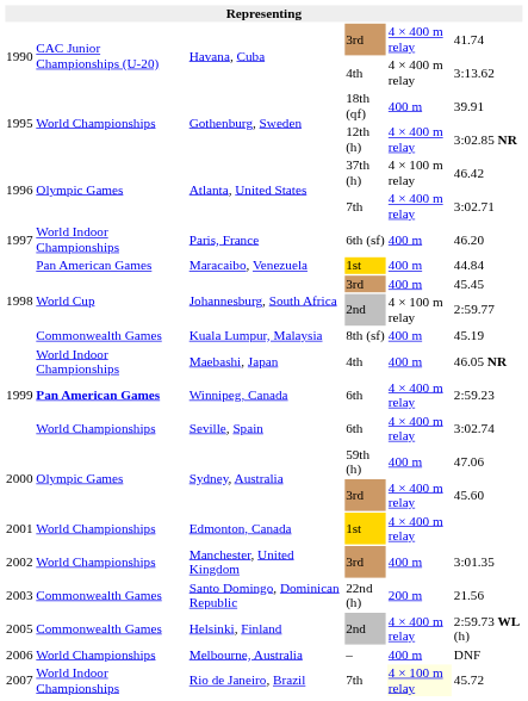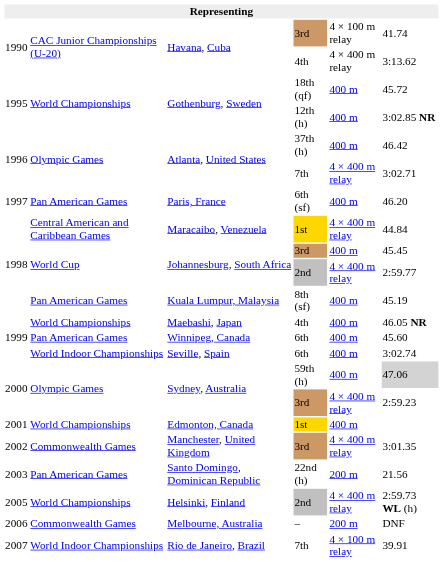Havana, Cuba / 3rd | column 5: 4 × 400 m relay -> 4 × 100 m relay
Gothenburg, Sweden / 18th (qf) | column 6: 39.91 -> 45.72
Gothenburg, Sweden / 12th (h) | column 5: 4 × 400 m relay -> 400 m
Atlanta, United States / 37th (h) | column 5: 4 × 100 m relay -> 400 m
Paris, France | column 2: World Indoor Championships -> Pan American Games
Maracaibo, Venezuela | column 2: Pan American Games -> Central American and Caribbean Games
Maracaibo, Venezuela | column 5: 400 m -> 4 × 400 m relay
Johannesburg, South Africa / 2nd | column 5: 4 × 100 m relay -> 4 × 400 m relay
Kuala Lumpur, Malaysia | column 2: Commonwealth Games -> Pan American Games
Maebashi, Japan | column 2: World Indoor Championships -> World Championships
Winnipeg, Canada | column 2: bold -> normal
Winnipeg, Canada | column 5: 4 × 400 m relay -> 400 m
Winnipeg, Canada | column 6: 2:59.23 -> 45.60
Seville, Spain | column 2: World Championships -> World Indoor Championships
Seville, Spain | column 5: 4 × 400 m relay -> 400 m
Sydney, Australia / 59th (h) | column 6: no background -> lightgrey background
Sydney, Australia / 3rd | column 6: 45.60 -> 2:59.23
Edmonton, Canada | column 5: 4 × 400 m relay -> 400 m
Manchester, United Kingdom | column 2: World Championships -> Commonwealth Games
Manchester, United Kingdom | column 5: 400 m -> 4 × 400 m relay
Santo Domingo, Dominican Republic | column 2: Commonwealth Games -> Pan American Games
Helsinki, Finland | column 2: Commonwealth Games -> World Championships
Melbourne, Australia | column 2: World Championships -> Commonwealth Games
Melbourne, Australia | column 5: 400 m -> 200 m
Rio de Janeiro, Brazil | column 5: lightyellow background -> no background
Rio de Janeiro, Brazil | column 6: 45.72 -> 39.91
